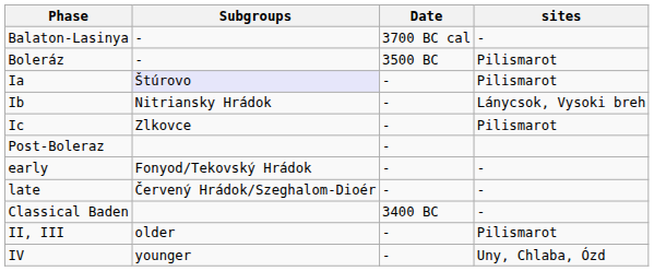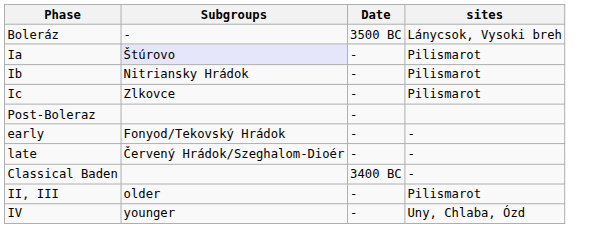- row: Balaton-Lasinya | - | 3700 BC cal | -
Boleráz | sites: Pilismarot -> Lánycsok, Vysoki breh
Ib | sites: Lánycsok, Vysoki breh -> Pilismarot
